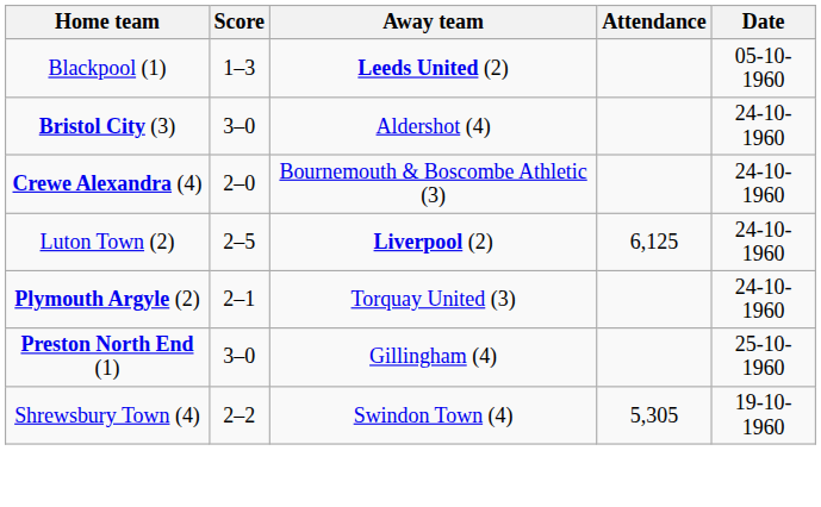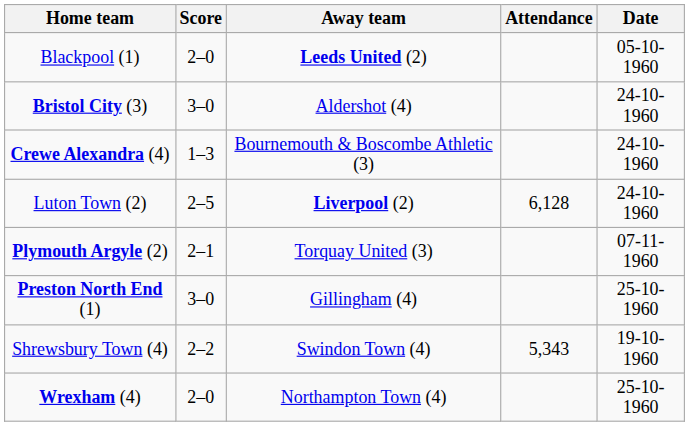Blackpool (1) | Score: 1–3 -> 2–0
Crewe Alexandra (4) | Score: 2–0 -> 1–3
Luton Town (2) | Attendance: 6,125 -> 6,128
Plymouth Argyle (2) | Date: 24-10-1960 -> 07-11-1960
Shrewsbury Town (4) | Attendance: 5,305 -> 5,343
+ row: Wrexham (4) | 2–0 | Northampton Town (4) | 25-10-1960
